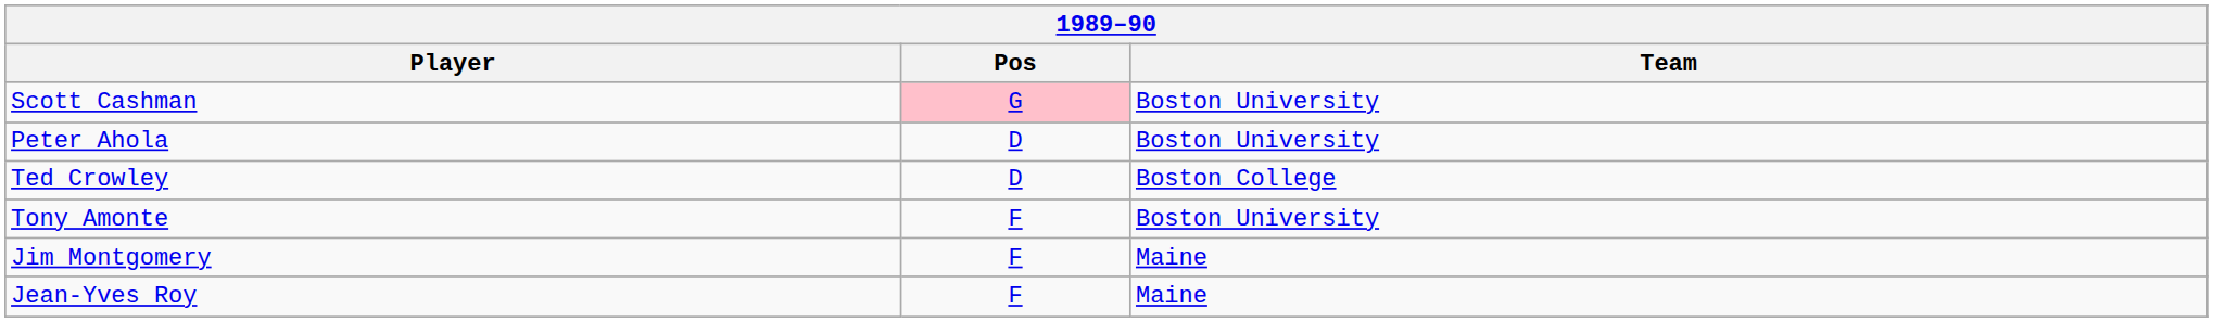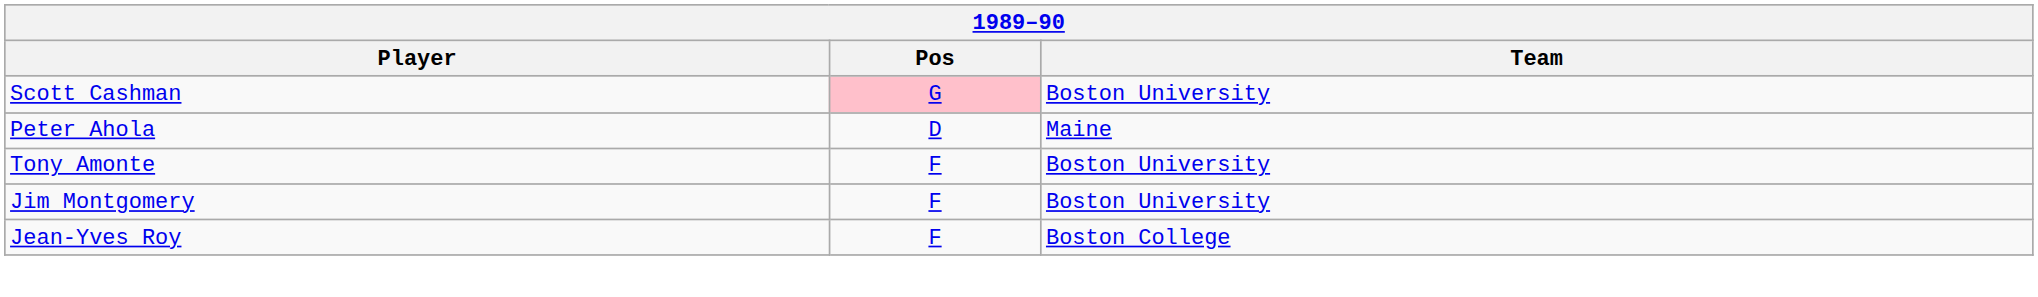Peter Ahola | Team: Boston University -> Maine
- row: Ted Crowley | D | Boston College
Jim Montgomery | Team: Maine -> Boston University
Jean-Yves Roy | Team: Maine -> Boston College
